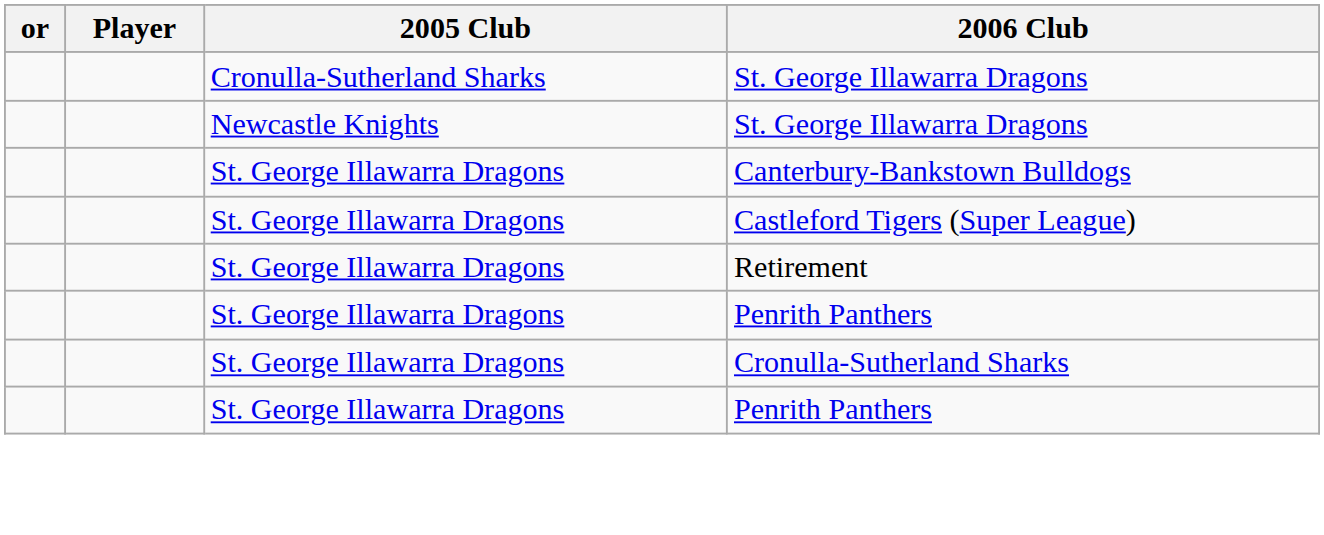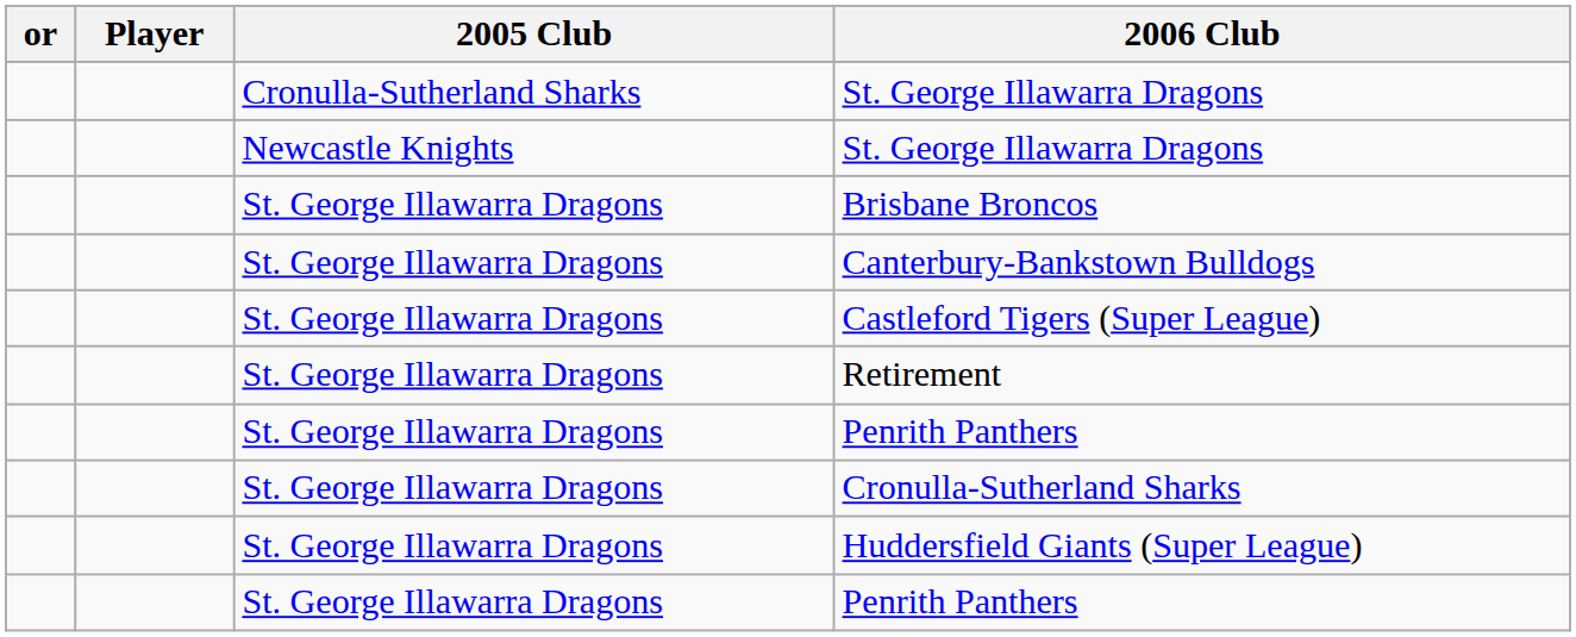+ row: St. George Illawarra Dragons | Brisbane Broncos
+ row: St. George Illawarra Dragons | Huddersfield Giants (Super League)
